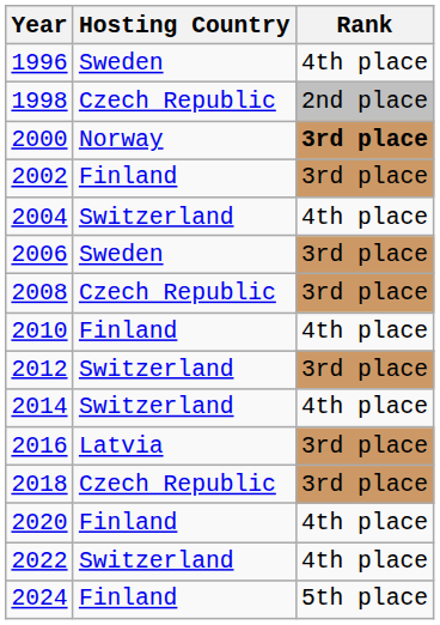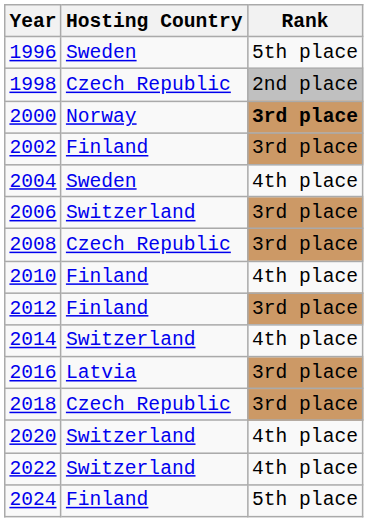1996 | Rank: 4th place -> 5th place
2004 | Hosting Country: Switzerland -> Sweden
2006 | Hosting Country: Sweden -> Switzerland
2012 | Hosting Country: Switzerland -> Finland
2020 | Hosting Country: Finland -> Switzerland
